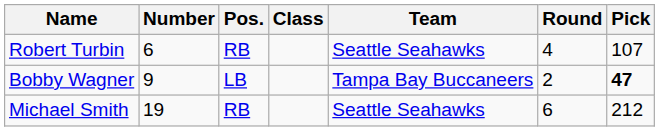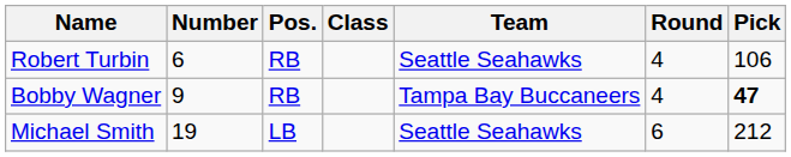Robert Turbin | Pick: 107 -> 106
Bobby Wagner | Pos.: LB -> RB
Bobby Wagner | Round: 2 -> 4
Michael Smith | Pos.: RB -> LB
